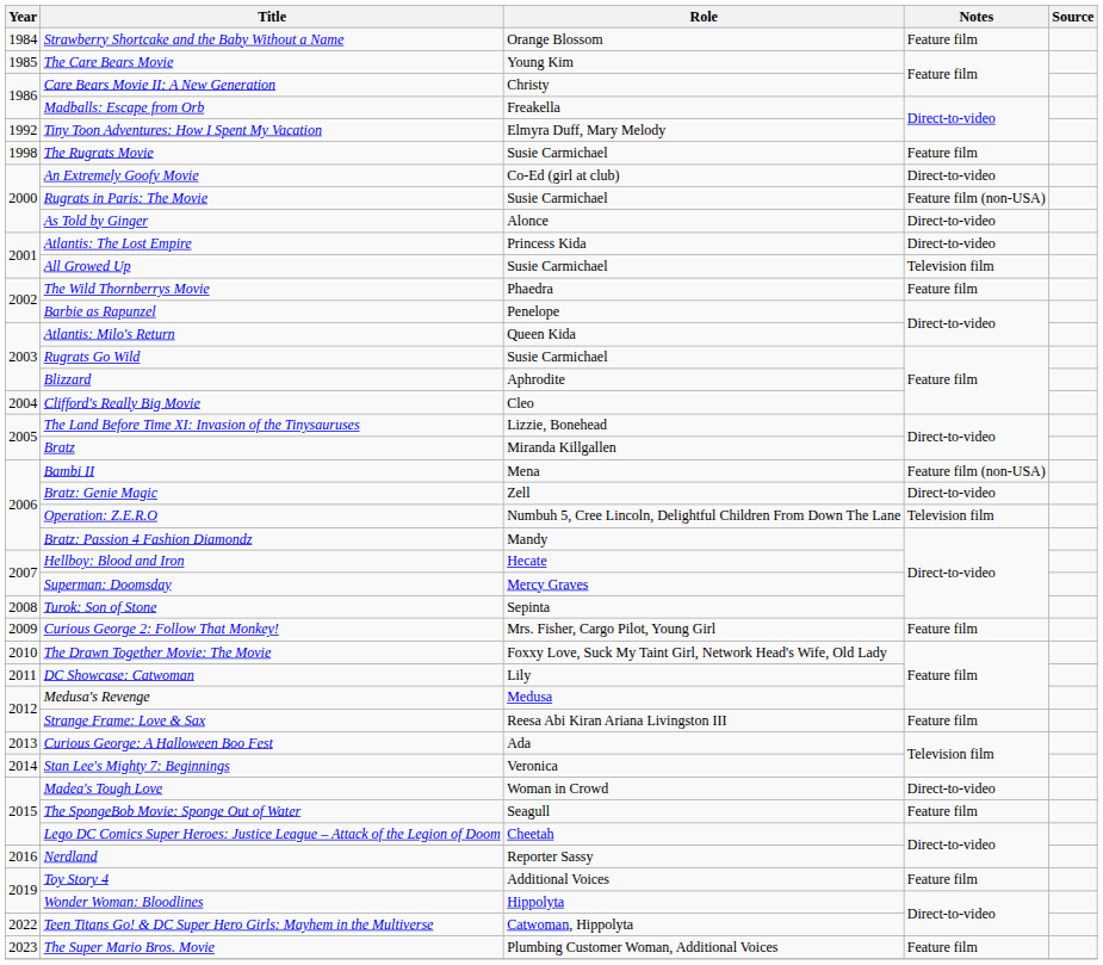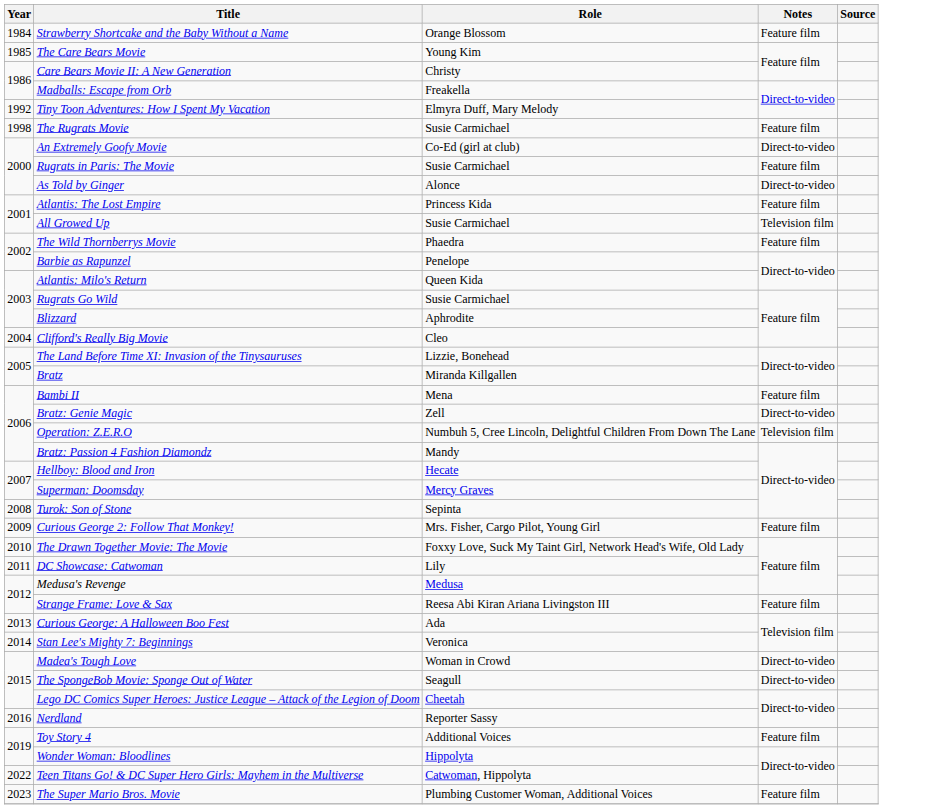Rugrats in Paris: The Movie | Notes: Feature film (non-USA) -> Feature film
Atlantis: The Lost Empire | Notes: Direct-to-video -> Feature film
Bambi II | Notes: Feature film (non-USA) -> Feature film
The SpongeBob Movie: Sponge Out of Water | Notes: Feature film -> Direct-to-video
